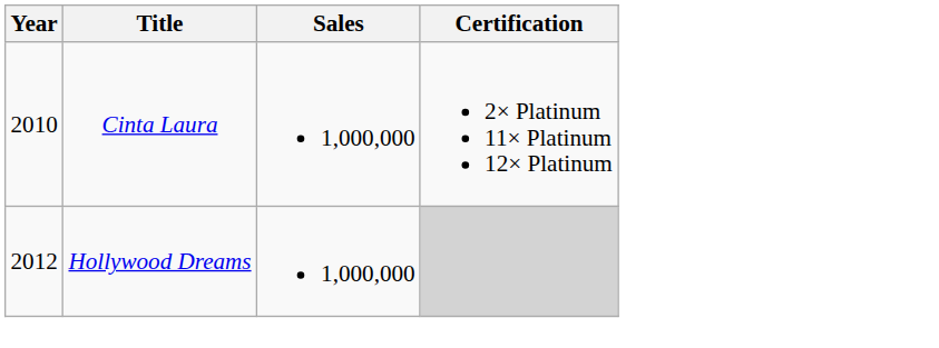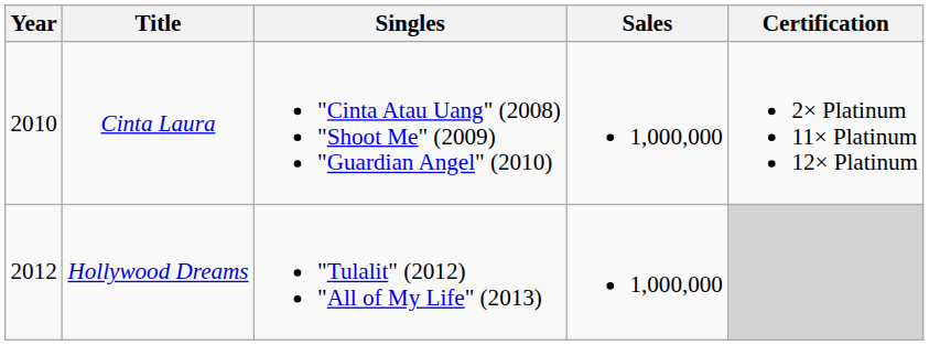+ column: Singles | "Cinta Atau Uang" (2008) "Shoot Me" (2009) "Guardian Angel" (2010) | "Tulalit" (2012) "All of My Life" (2013)
